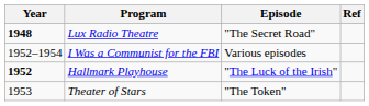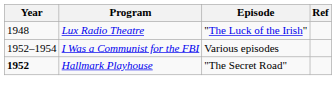Lux Radio Theatre | Year: bold -> normal
Lux Radio Theatre | Episode: "The Secret Road" -> "The Luck of the Irish"
Hallmark Playhouse | Episode: "The Luck of the Irish" -> "The Secret Road"
- row: 1953 | Theater of Stars | "The Token"
